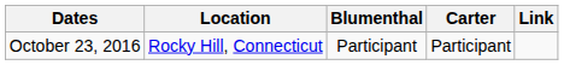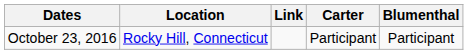columns swapped: Blumenthal <-> Link
